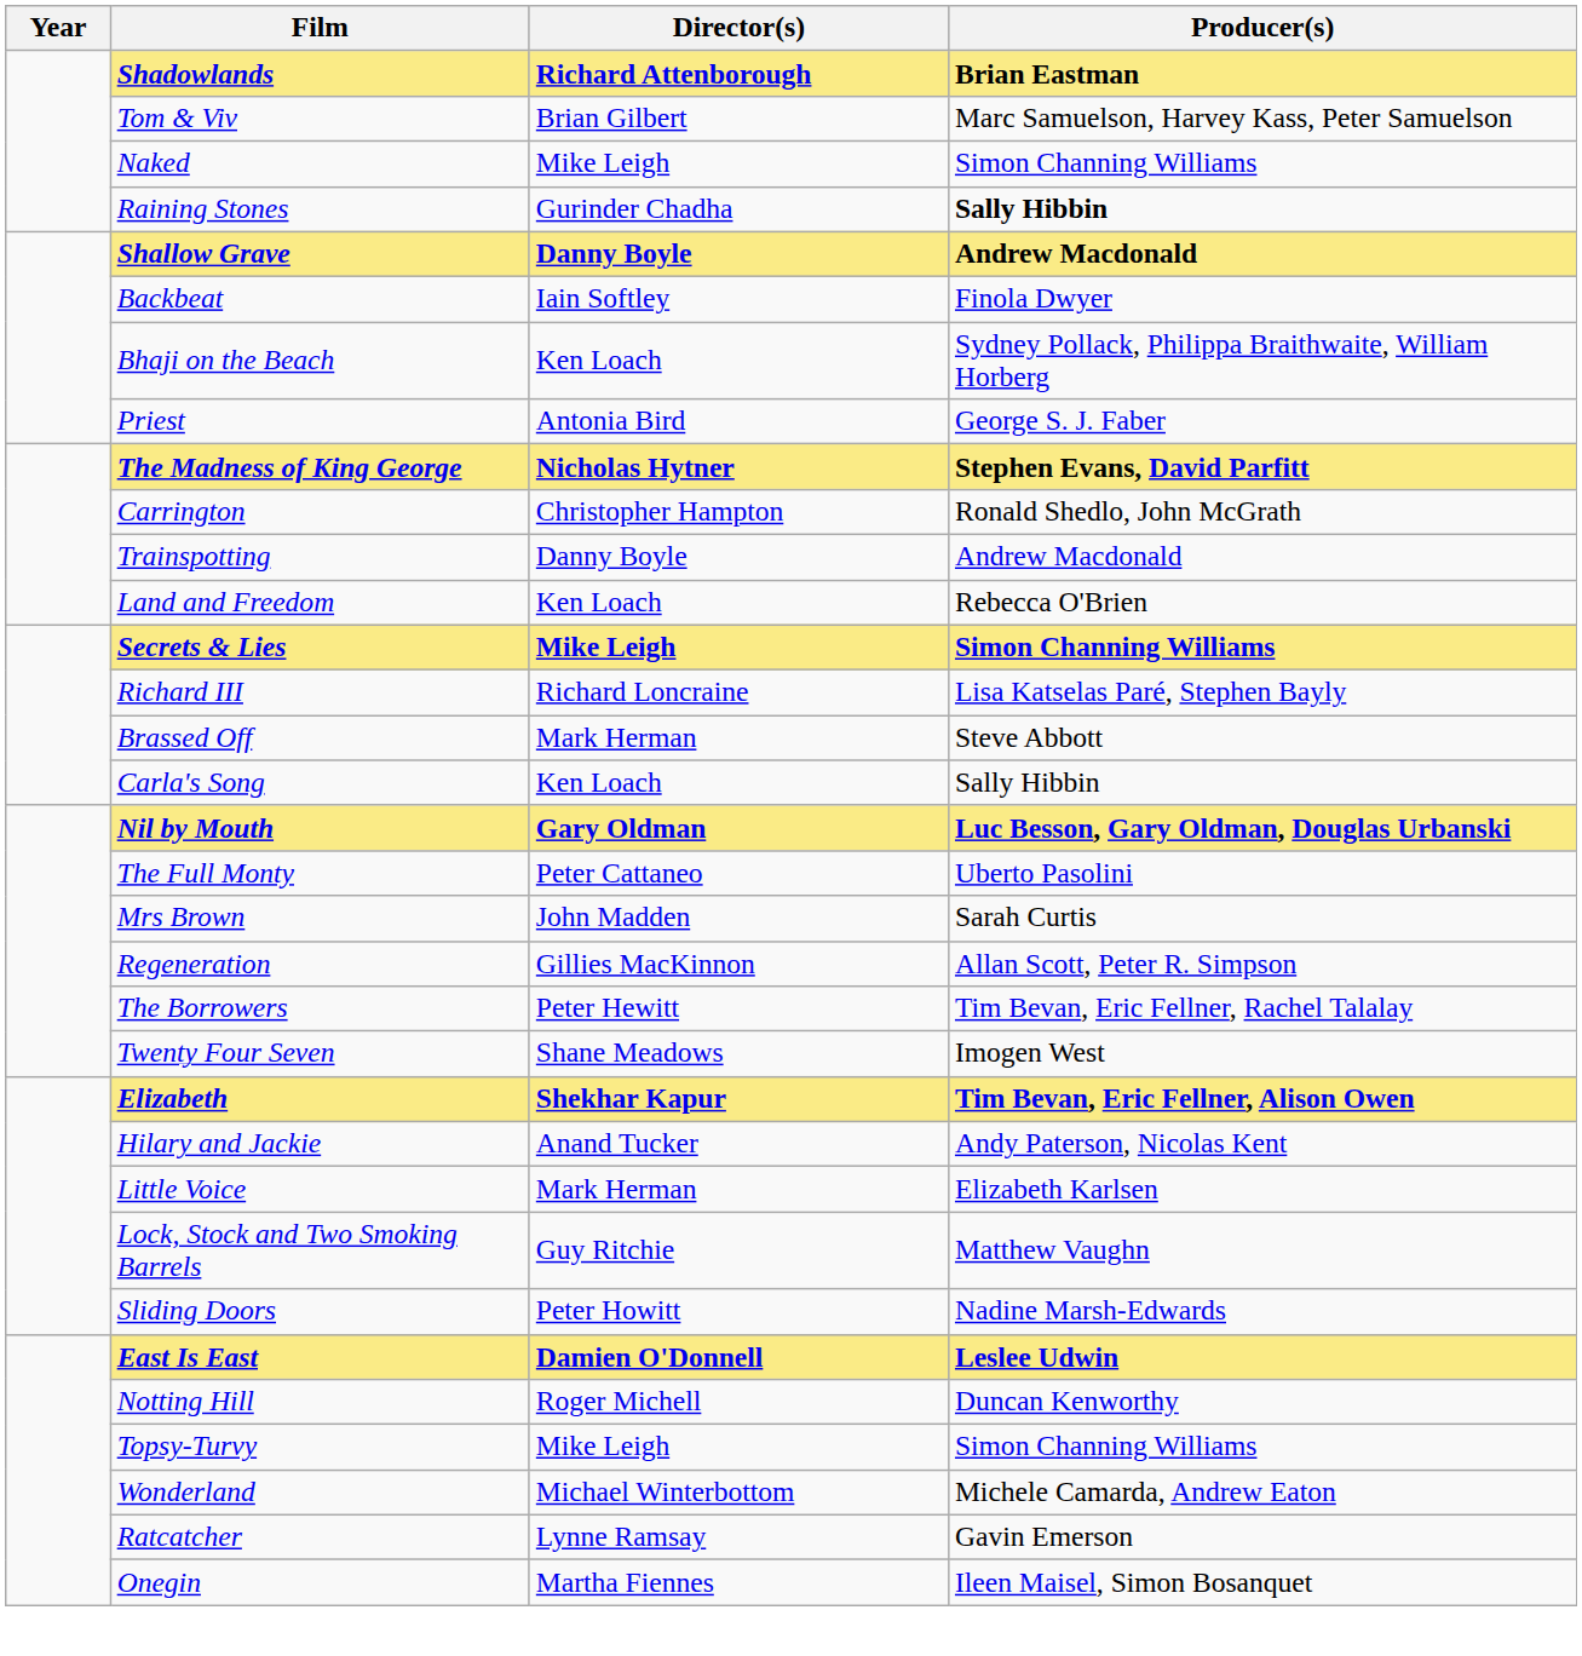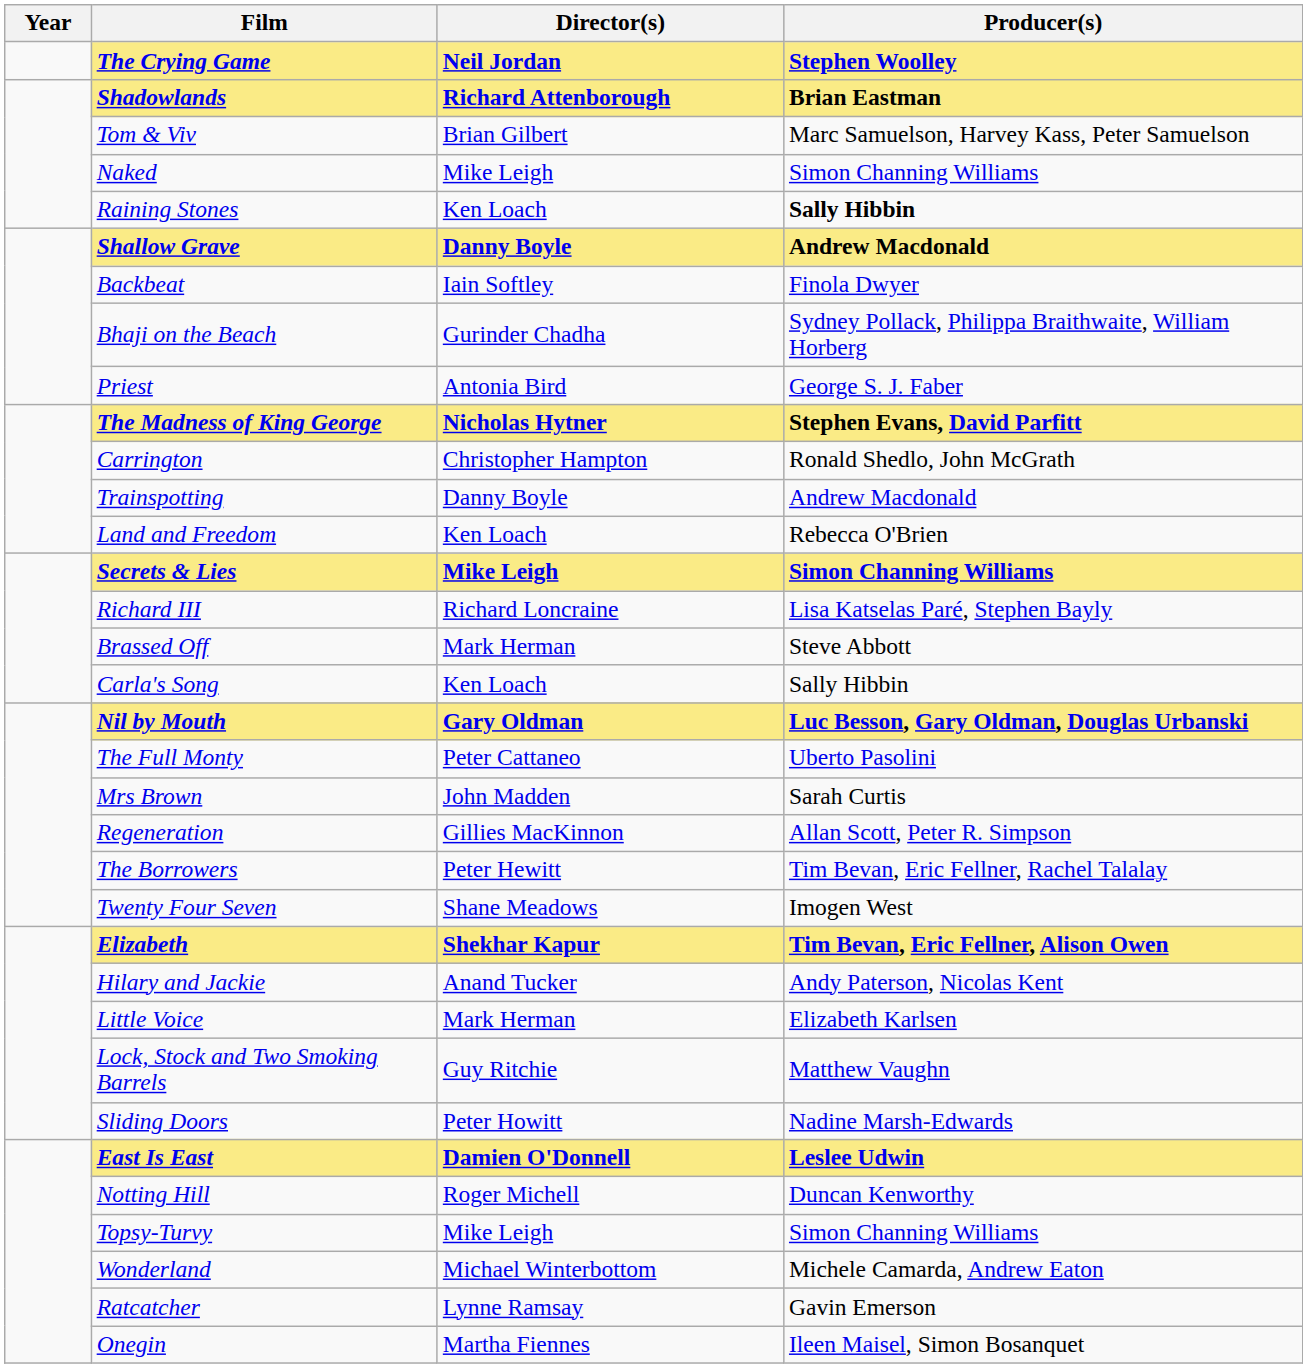+ row: The Crying Game | Neil Jordan | Stephen Woolley
Raining Stones | Director(s): Gurinder Chadha -> Ken Loach
Bhaji on the Beach | Director(s): Ken Loach -> Gurinder Chadha
